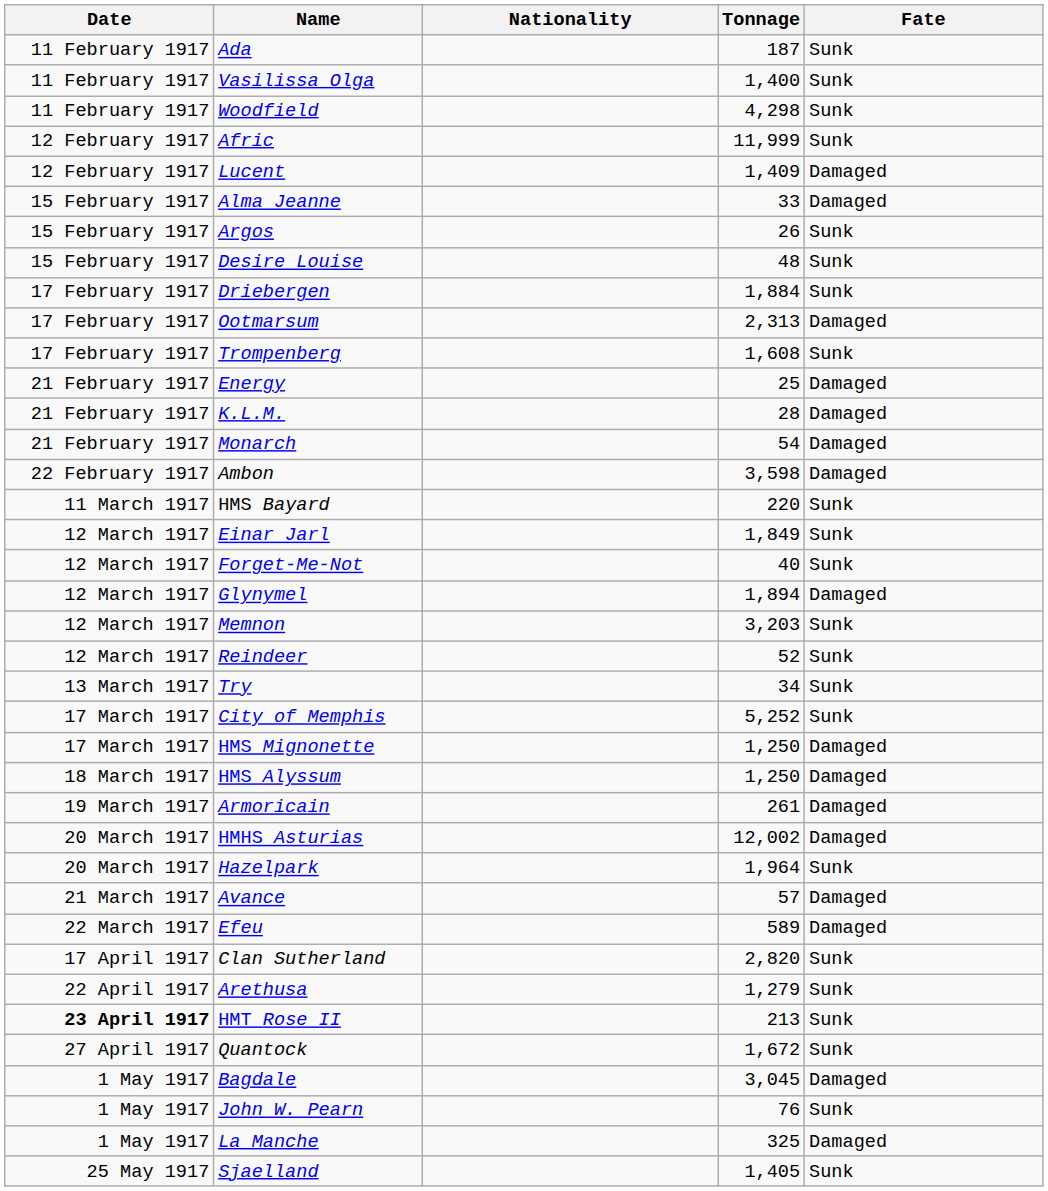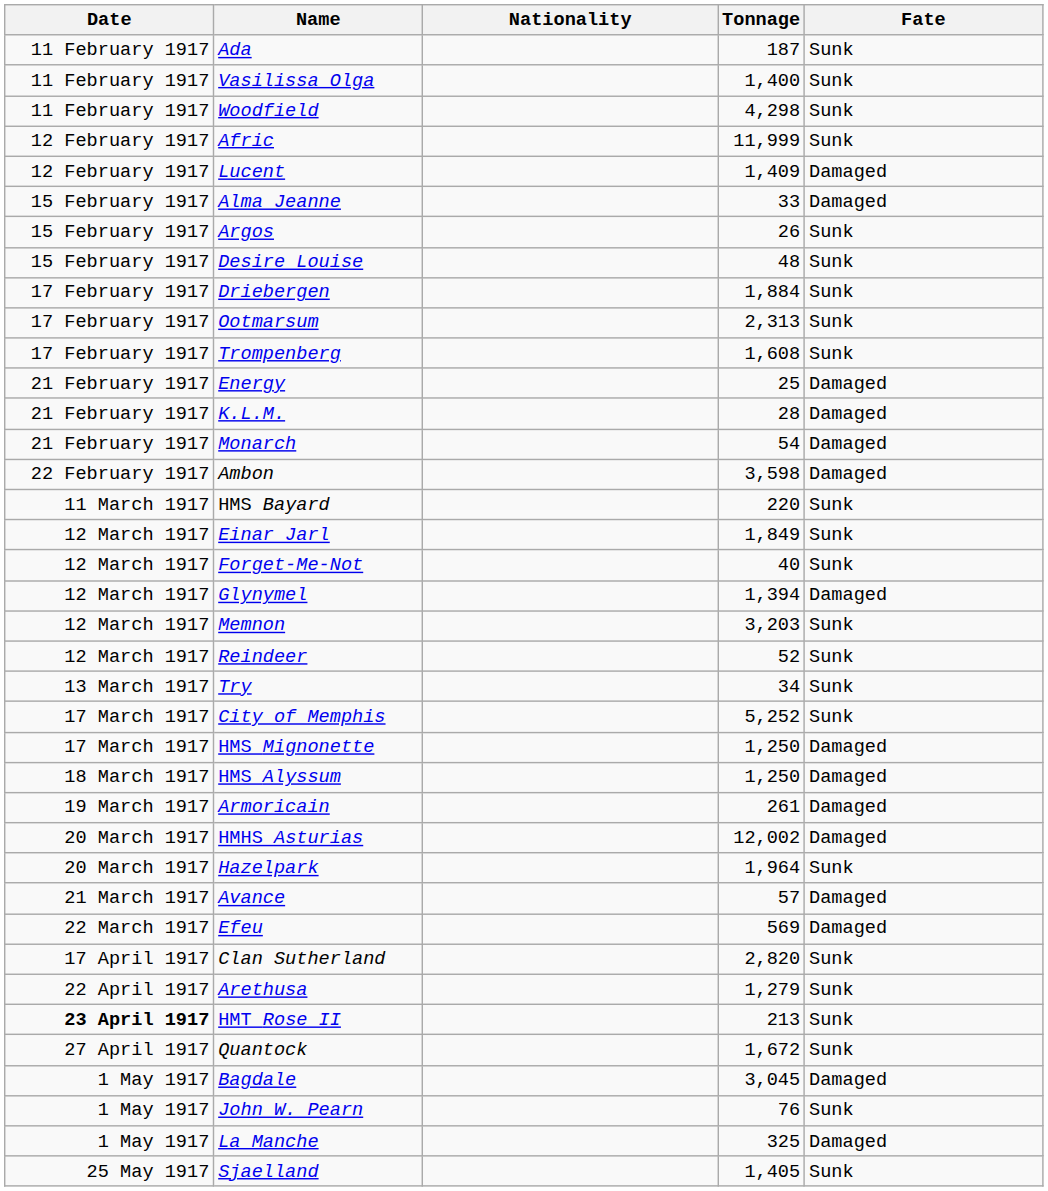Ootmarsum | Fate: Damaged -> Sunk
Glynymel | Tonnage: 1,894 -> 1,394
Efeu | Tonnage: 589 -> 569
